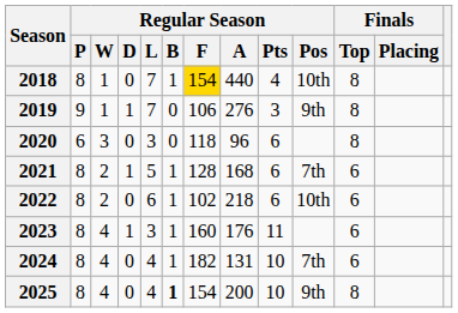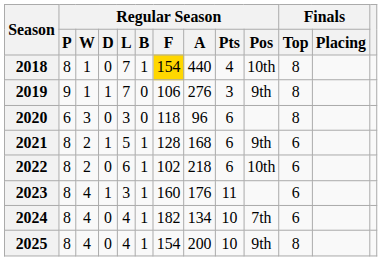2021 | Regular Season / Pos: 7th -> 9th
2024 | Regular Season / A: 131 -> 134
2025 | Regular Season / B: bold -> normal
